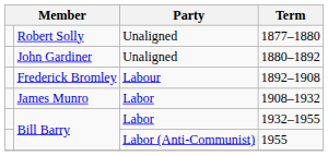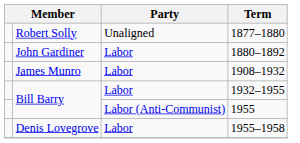1880–1892 | Party: Unaligned -> Labor
- row: Frederick Bromley | Labour | 1892–1908
+ row: Denis Lovegrove | Labor | 1955–1958
